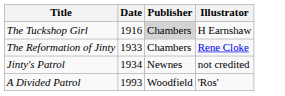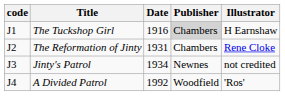+ column: code | J1 | J2 | J3 | J4
The Reformation of Jinty | Date: 1933 -> 1931
A Divided Patrol | Date: 1993 -> 1992
